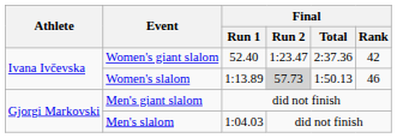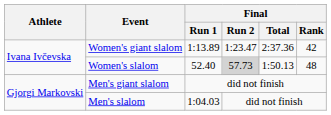Women's giant slalom | Final / Run 1: 52.40 -> 1:13.89
Women's slalom | Final / Run 1: 1:13.89 -> 52.40
Women's slalom | Final / Rank: 46 -> 48
